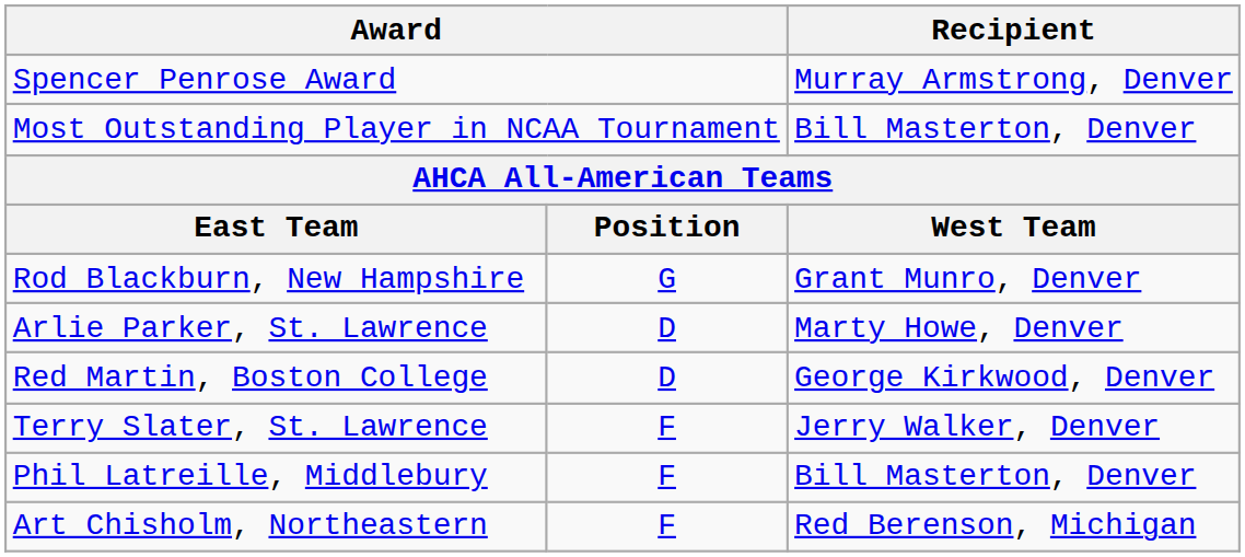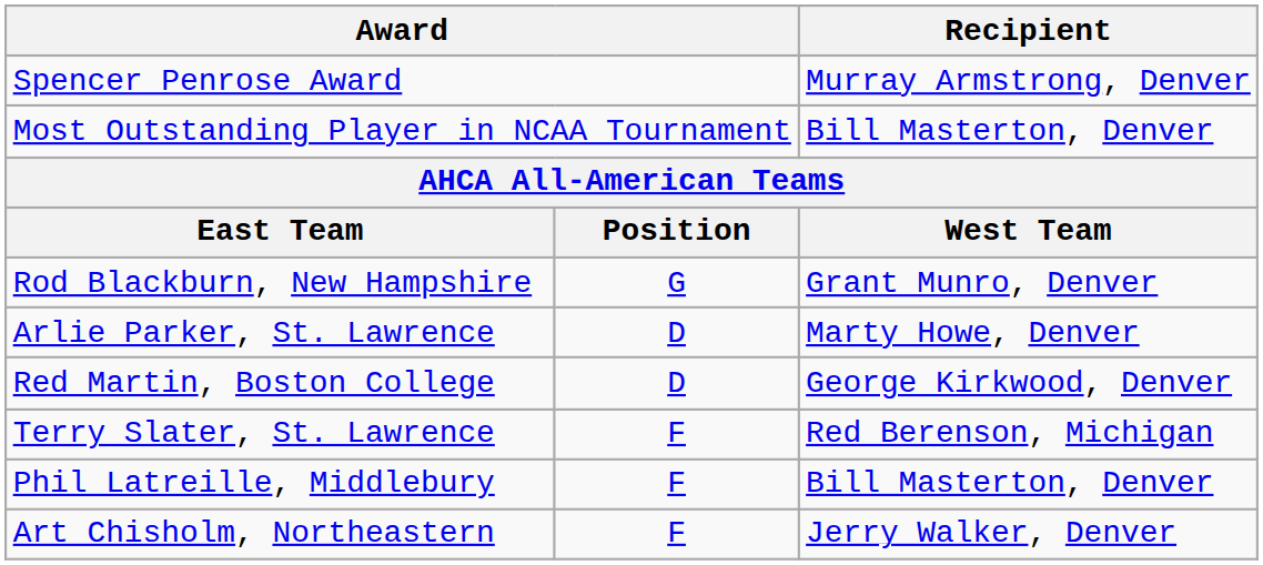Terry Slater, St. Lawrence | Recipient: Jerry Walker, Denver -> Red Berenson, Michigan
Art Chisholm, Northeastern | Recipient: Red Berenson, Michigan -> Jerry Walker, Denver
